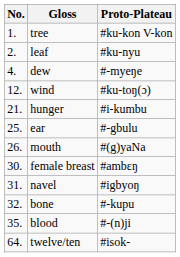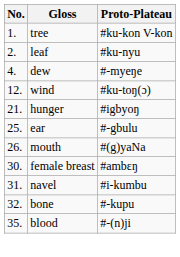hunger | Proto-Plateau: #i-kumbu -> #igbyoŋ
navel | Proto-Plateau: #igbyoŋ -> #i-kumbu
- row: 64. | twelve/ten | #isok-
